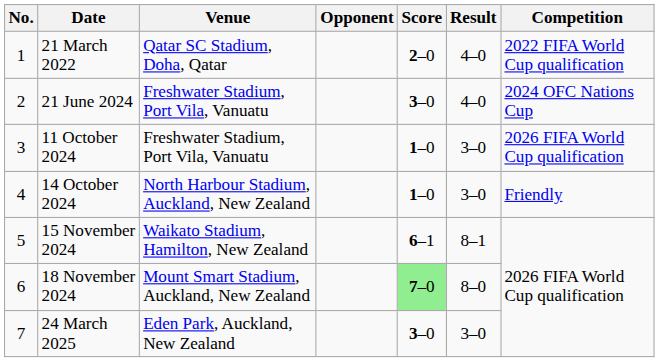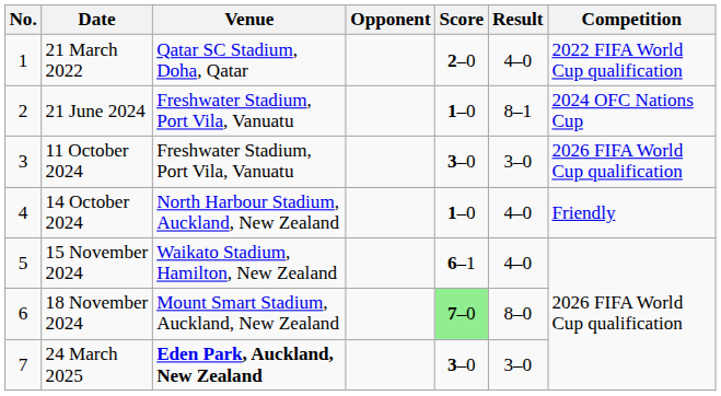21 June 2024 | Score: 3–0 -> 1–0
21 June 2024 | Result: 4–0 -> 8–1
11 October 2024 | Score: 1–0 -> 3–0
14 October 2024 | Result: 3–0 -> 4–0
15 November 2024 | Result: 8–1 -> 4–0
24 March 2025 | Venue: normal -> bold
